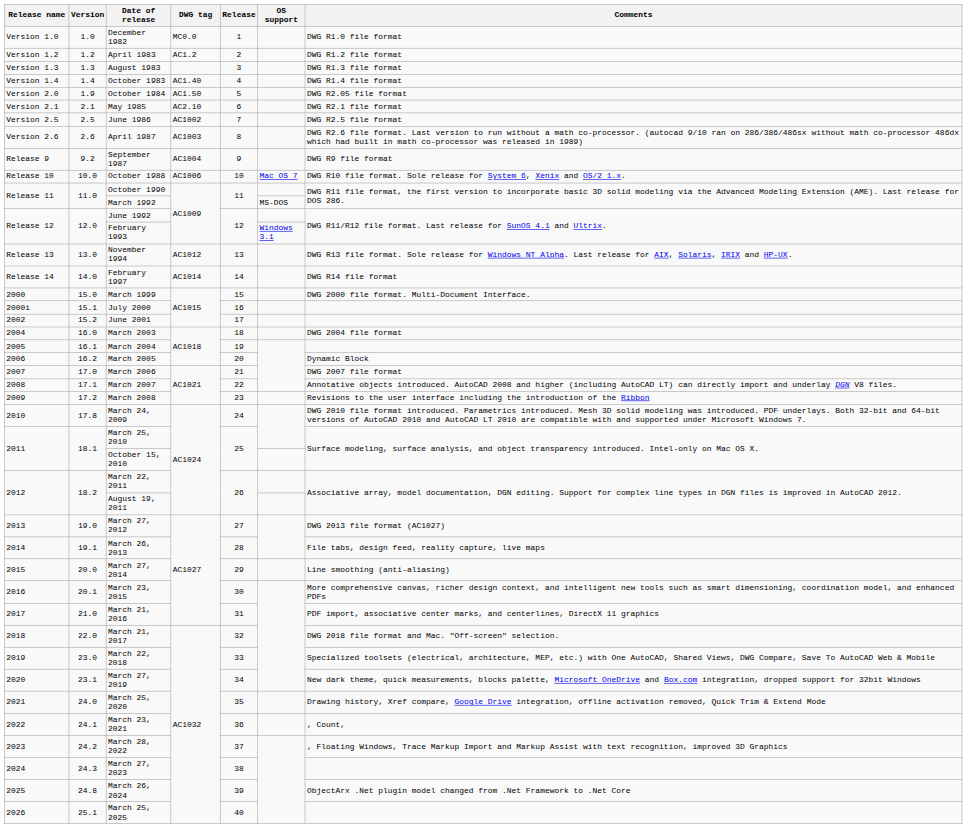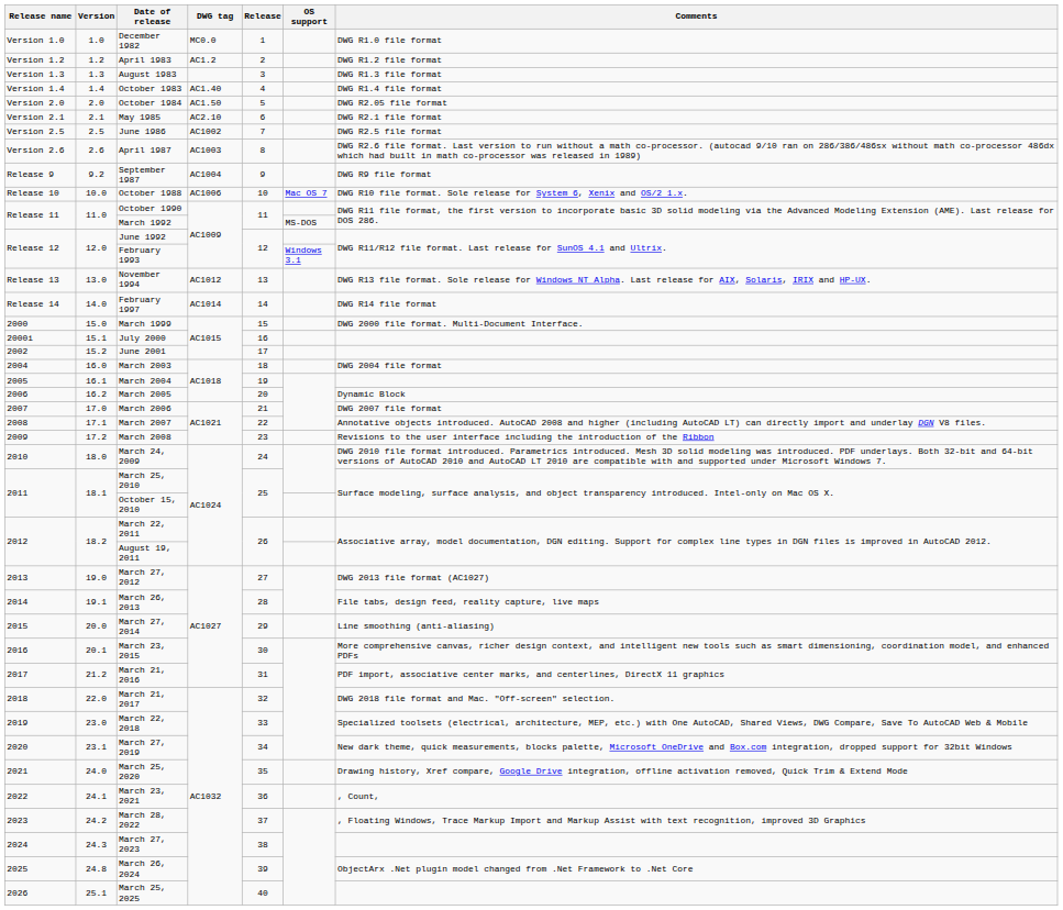October 1984 | Version: 1.9 -> 2.0
March 24, 2009 | Version: 17.8 -> 18.0
March 21, 2016 | Version: 21.0 -> 21.2
